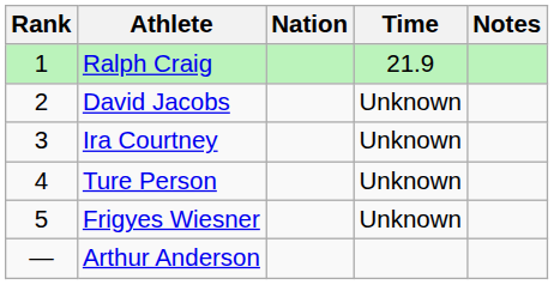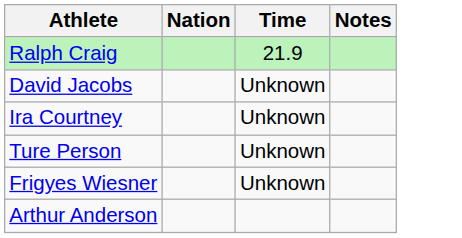- column: Rank | 1 | 2 | 3 | 4 | 5 | —
